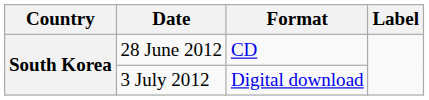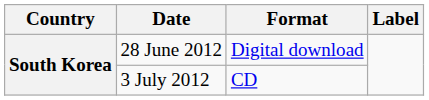28 June 2012 | Format: CD -> Digital download
3 July 2012 | Format: Digital download -> CD
